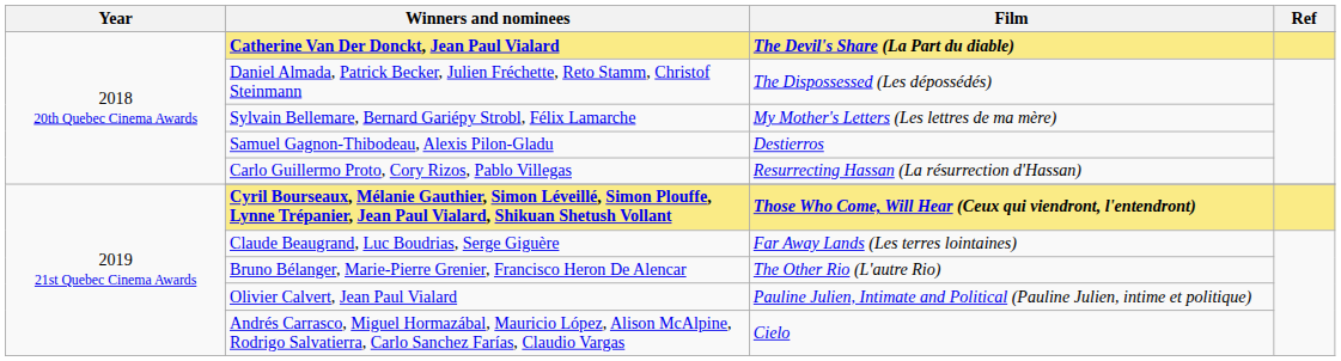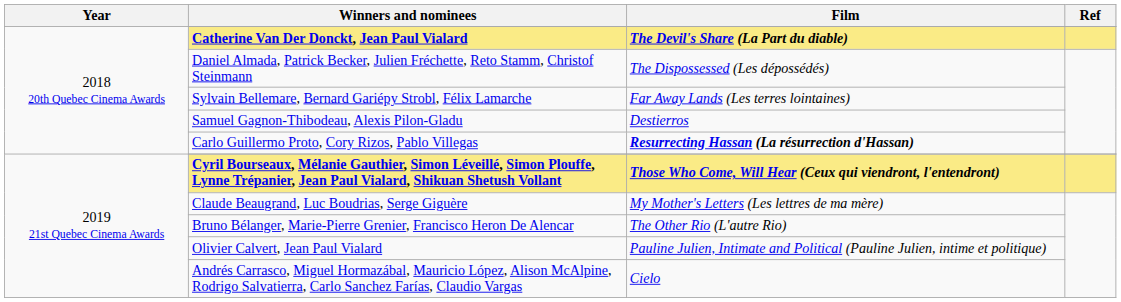Sylvain Bellemare, Bernard Gariépy Strobl, Félix Lamarche | Film: My Mother's Letters (Les lettres de ma mère) -> Far Away Lands (Les terres lointaines)
Carlo Guillermo Proto, Cory Rizos, Pablo Villegas | Film: normal -> bold
Claude Beaugrand, Luc Boudrias, Serge Giguère | Film: Far Away Lands (Les terres lointaines) -> My Mother's Letters (Les lettres de ma mère)
